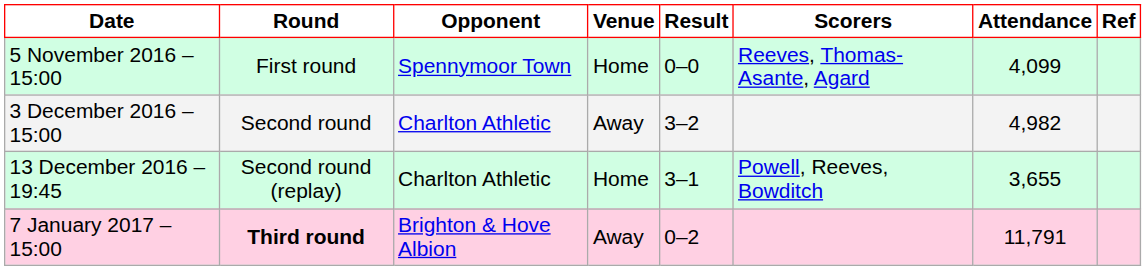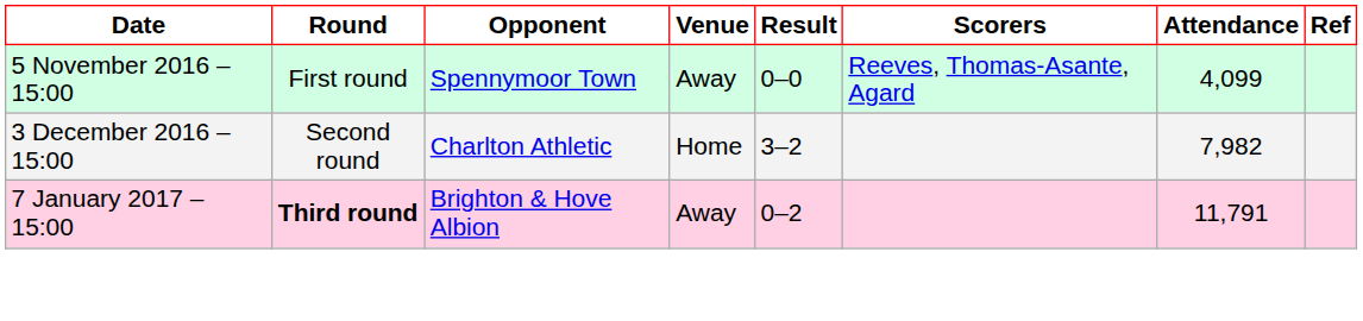5 November 2016 – 15:00 | Venue: Home -> Away
3 December 2016 – 15:00 | Venue: Away -> Home
3 December 2016 – 15:00 | Attendance: 4,982 -> 7,982
- row: 13 December 2016 – 19:45 | Second round (replay) | Charlton Athletic | Home | 3–1 | Powell, Reeves, Bowditch | 3,655
